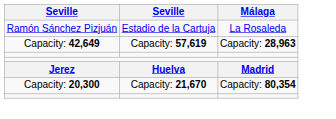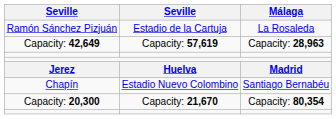+ row: Chapín | Estadio Nuevo Colombino | Santiago Bernabéu
